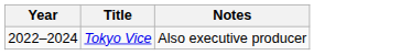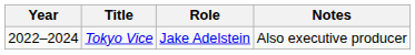+ column: Role | Jake Adelstein
